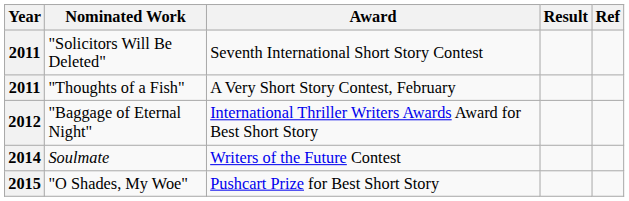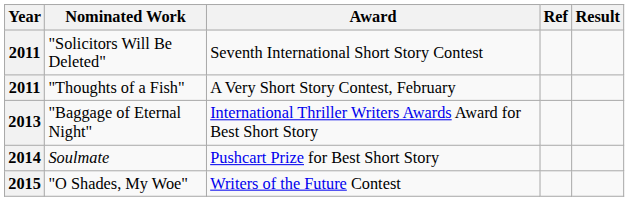columns swapped: Result <-> Ref
"Baggage of Eternal Night" | Year: 2012 -> 2013
Soulmate | Award: Writers of the Future Contest -> Pushcart Prize for Best Short Story
"O Shades, My Woe" | Award: Pushcart Prize for Best Short Story -> Writers of the Future Contest
